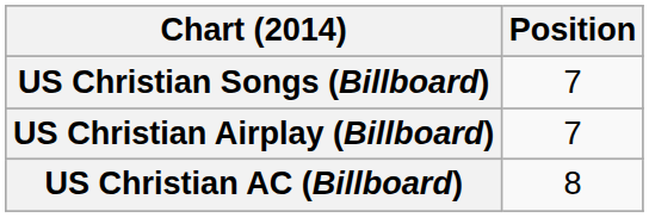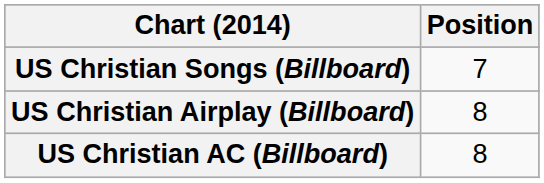US Christian Airplay (Billboard) | Position: 7 -> 8
